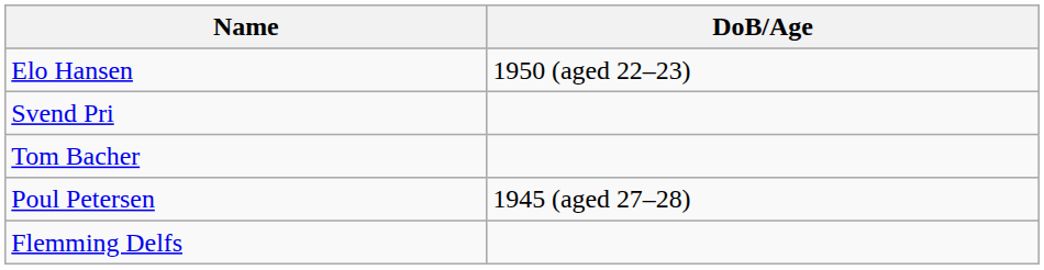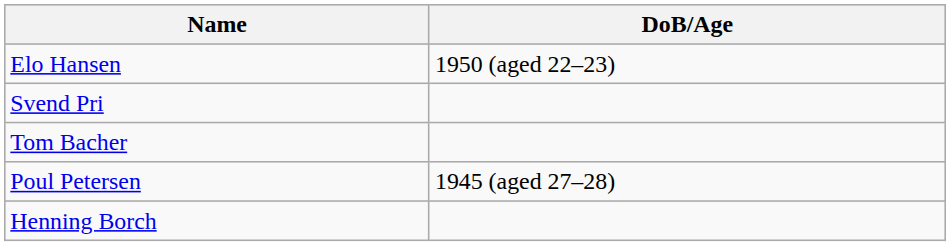+ row: Henning Borch
- row: Flemming Delfs
